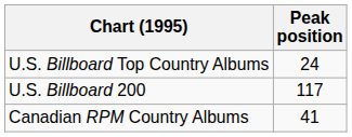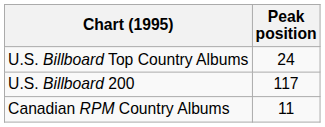Canadian RPM Country Albums | Peak position: 41 -> 11
